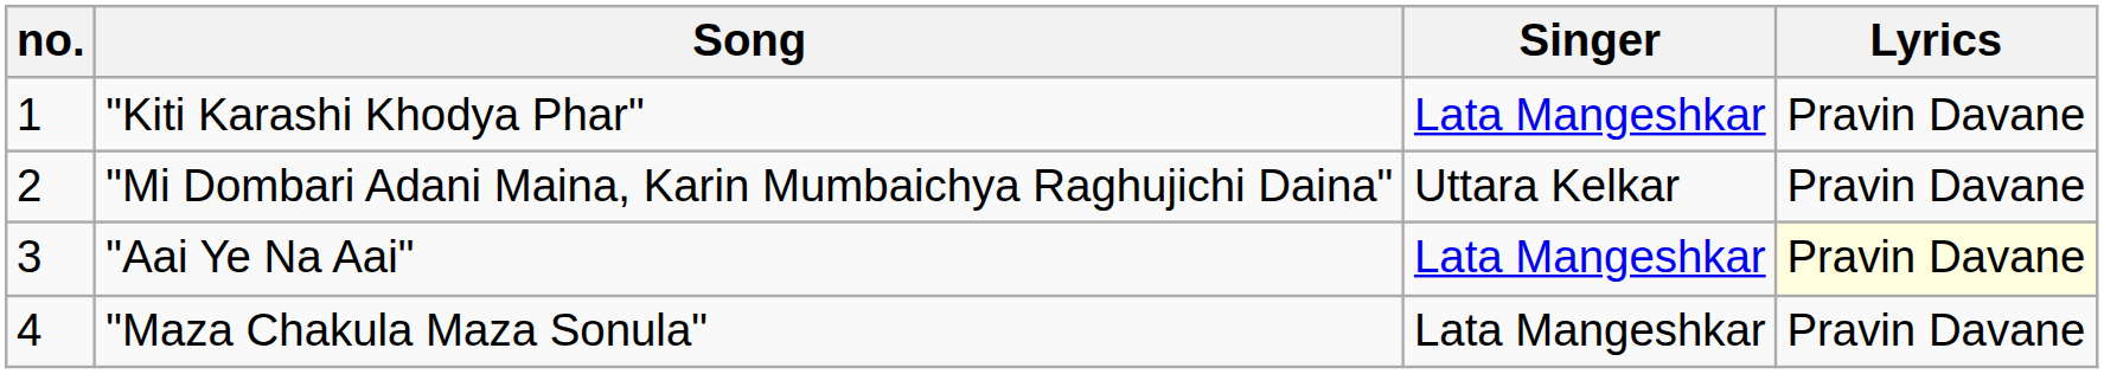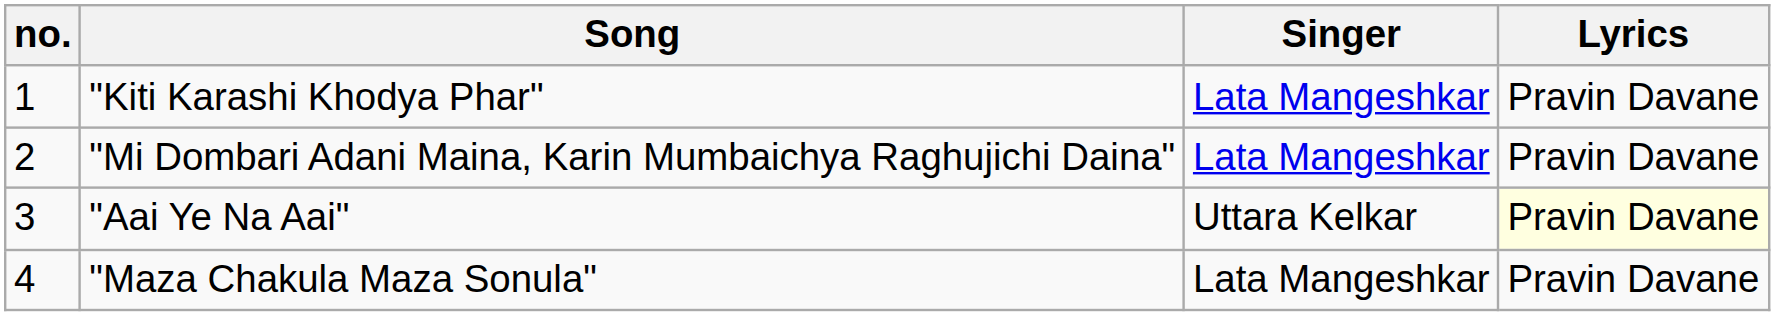"Mi Dombari Adani Maina, Karin Mumbaichya Raghujichi Daina" | Singer: Uttara Kelkar -> Lata Mangeshkar
"Aai Ye Na Aai" | Singer: Lata Mangeshkar -> Uttara Kelkar
